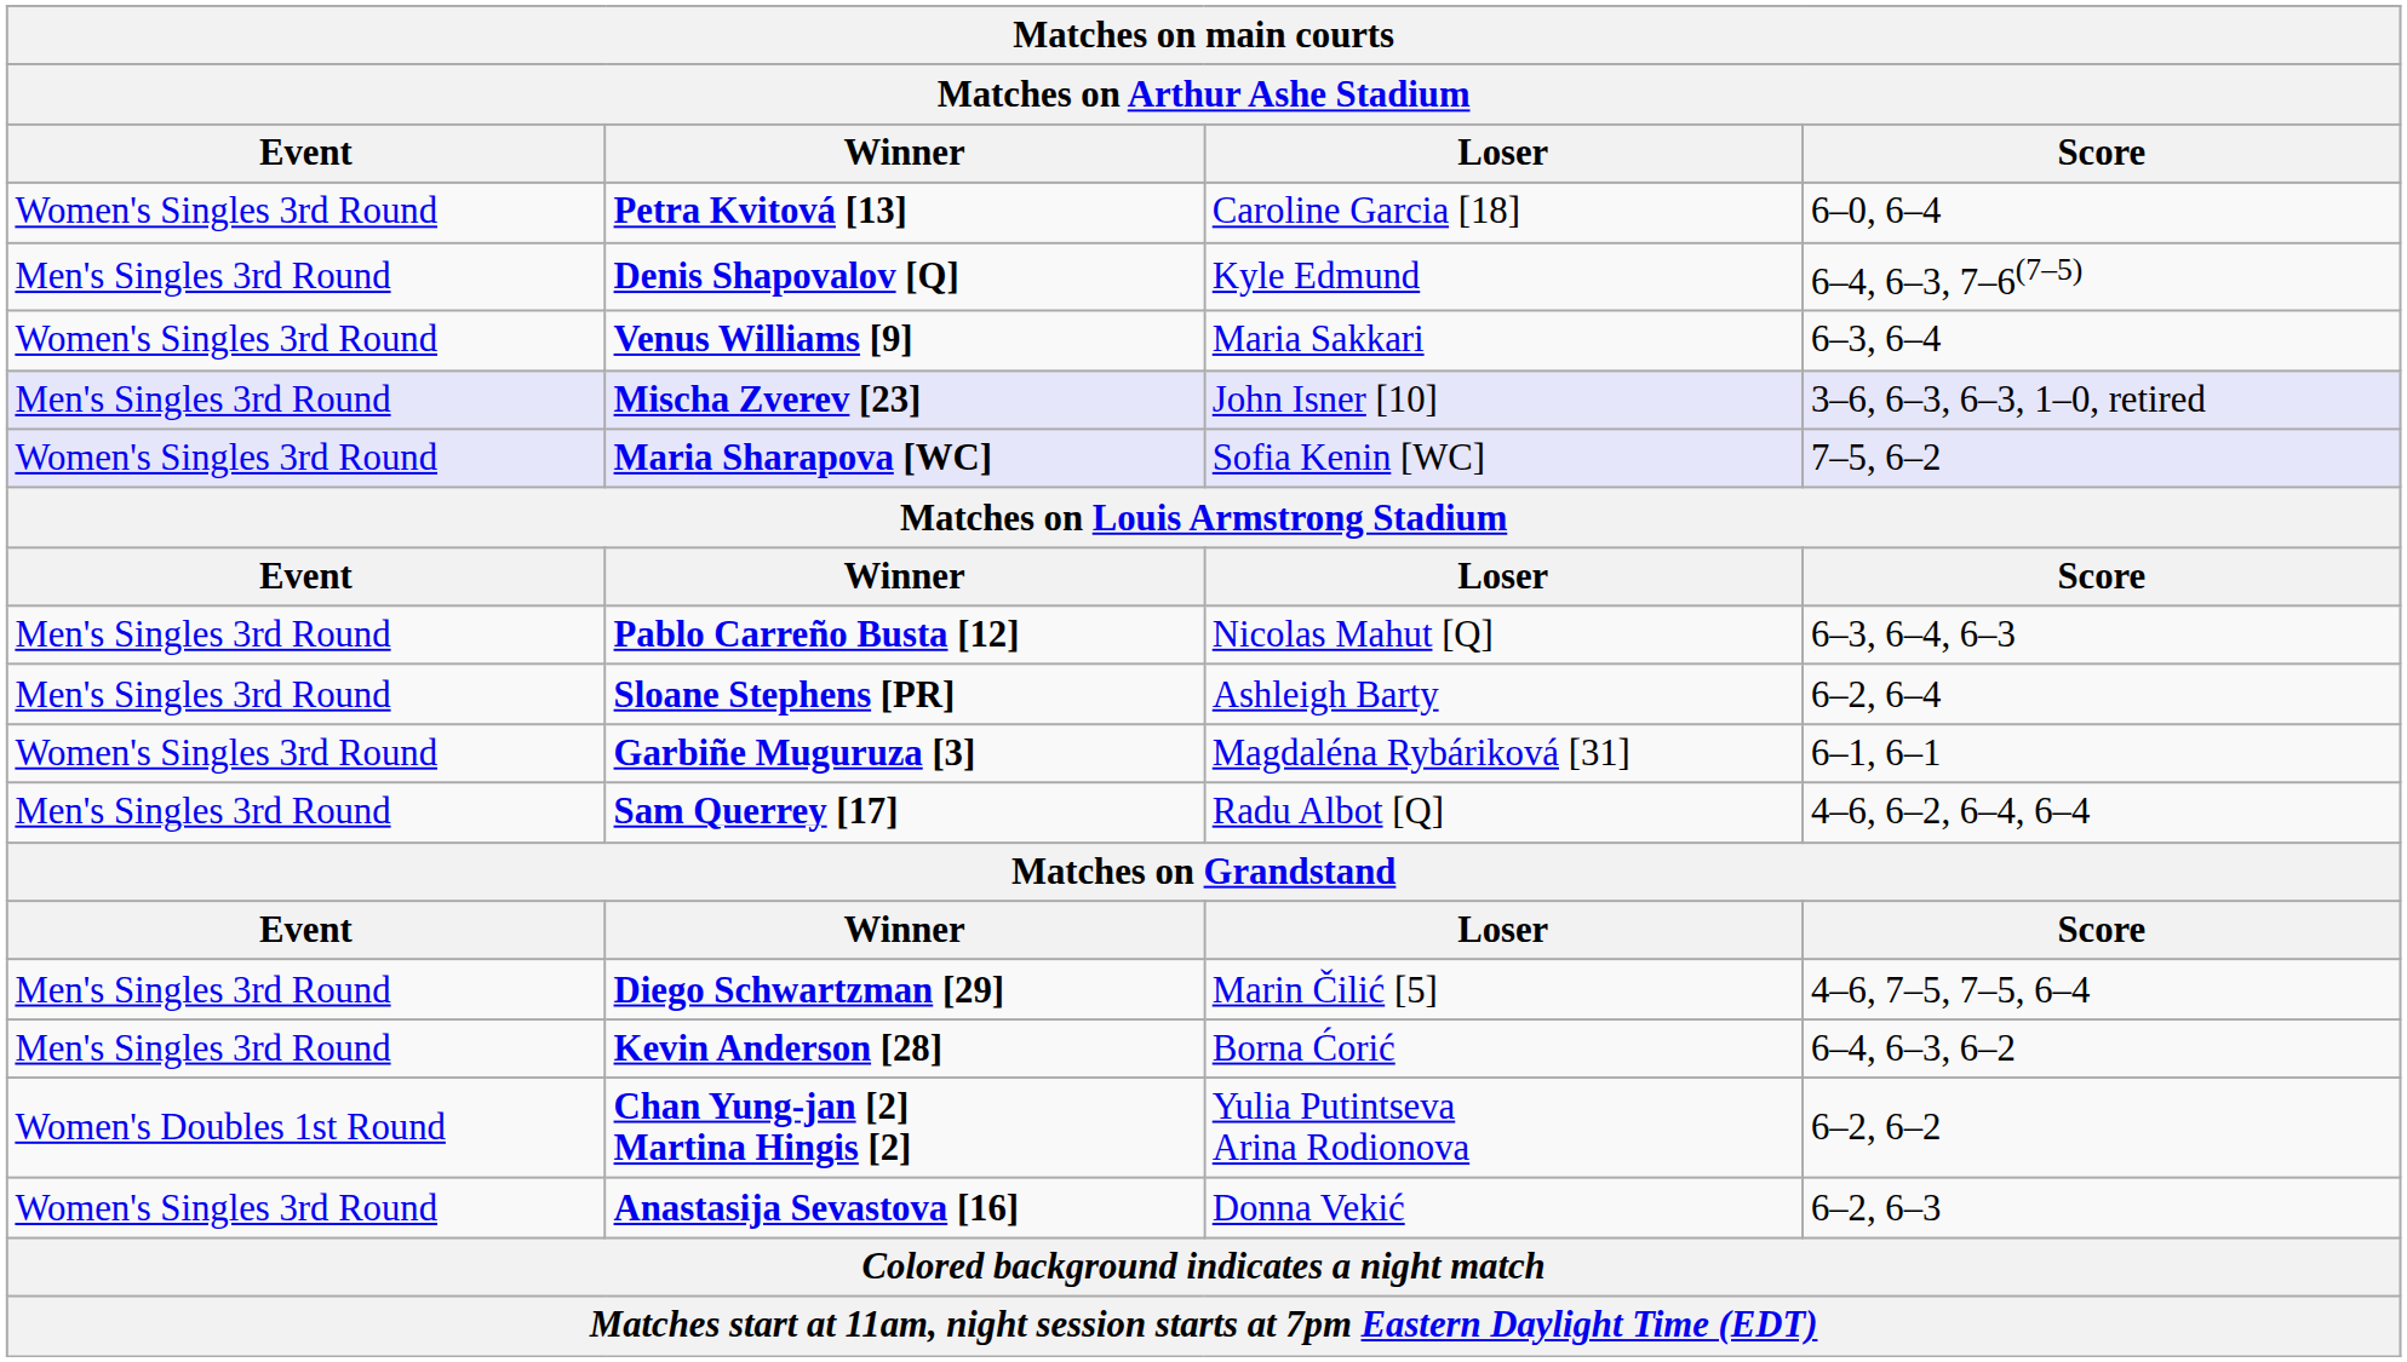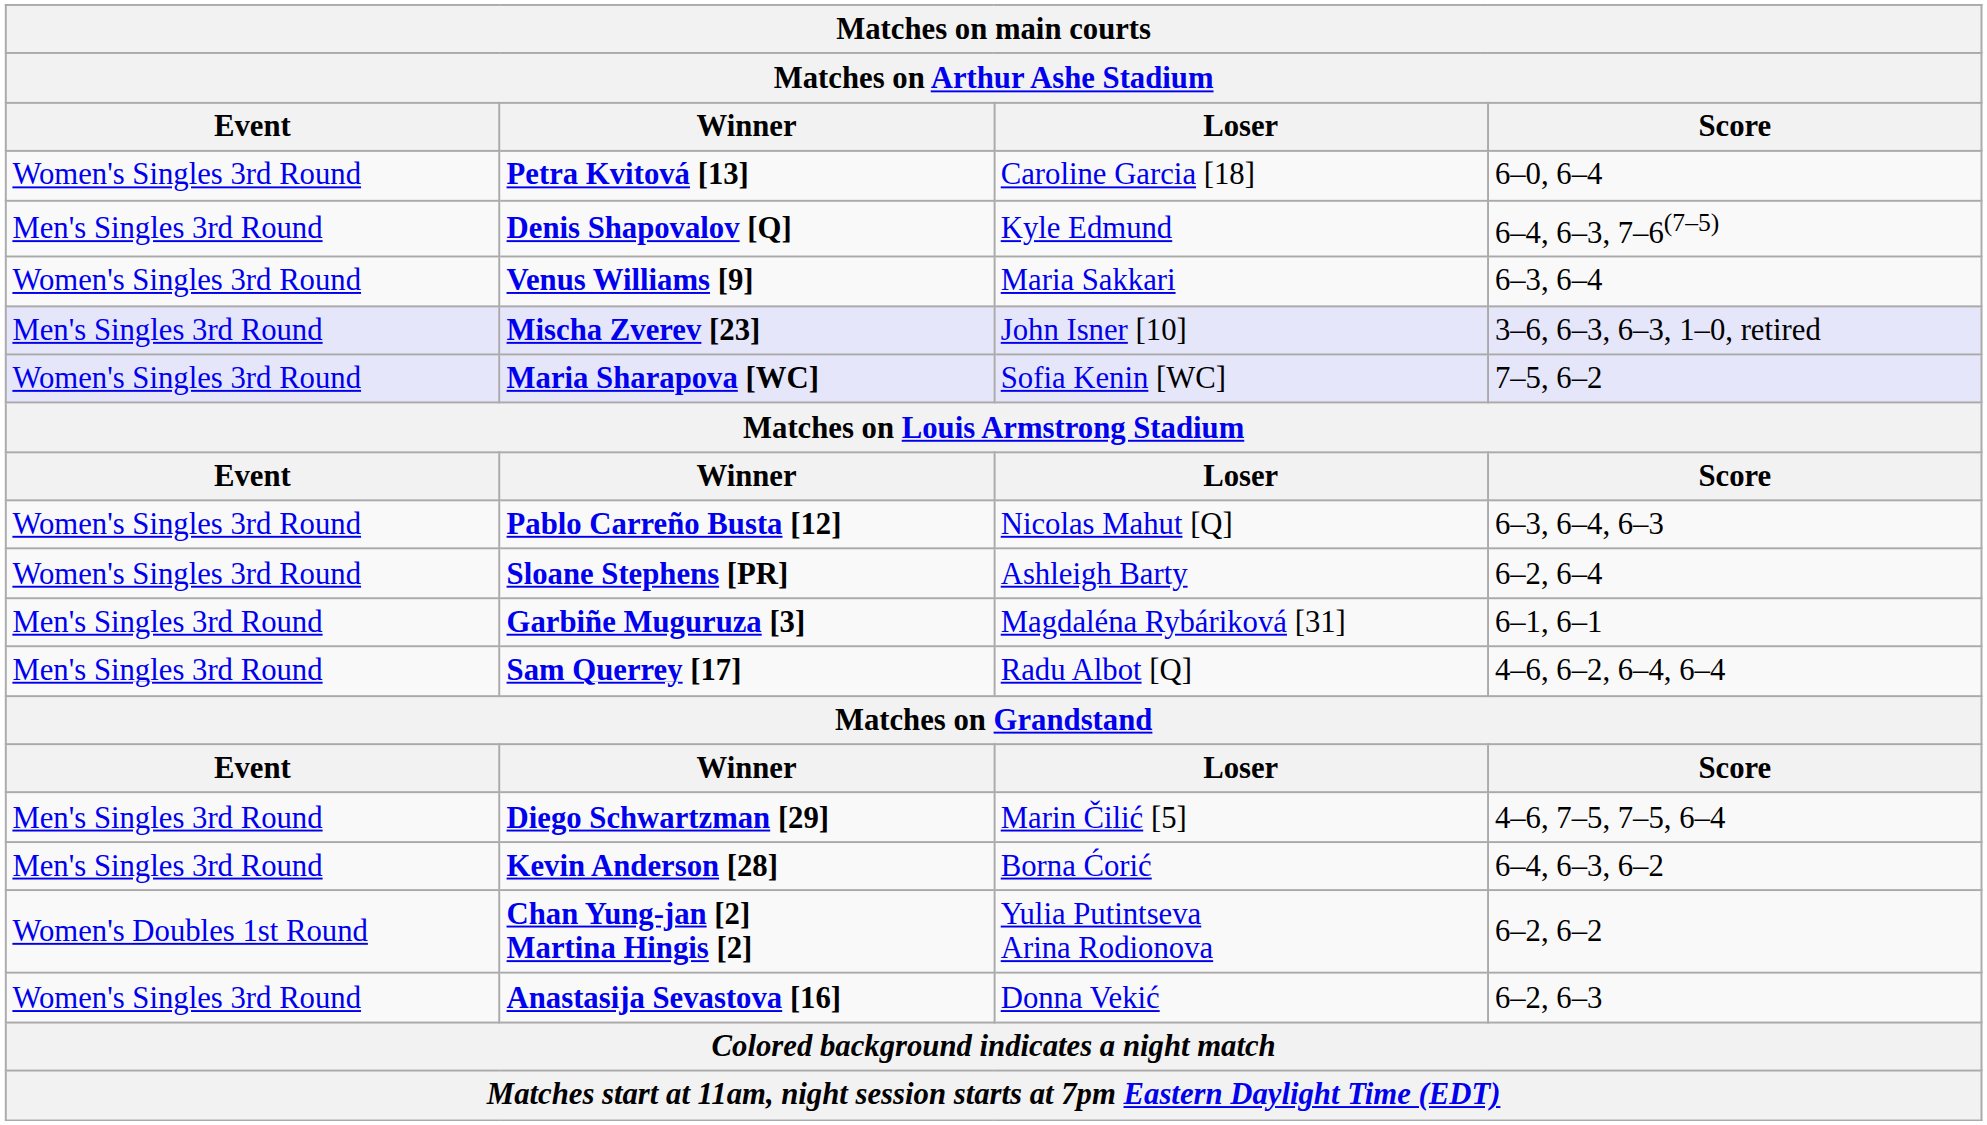Pablo Carreño Busta [12] | Matches on main courts / Event: Men's Singles 3rd Round -> Women's Singles 3rd Round
Sloane Stephens [PR] | Matches on main courts / Event: Men's Singles 3rd Round -> Women's Singles 3rd Round
Garbiñe Muguruza [3] | Matches on main courts / Event: Women's Singles 3rd Round -> Men's Singles 3rd Round
